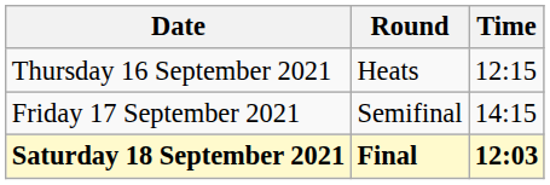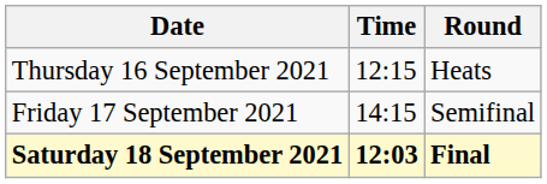columns swapped: Time <-> Round
